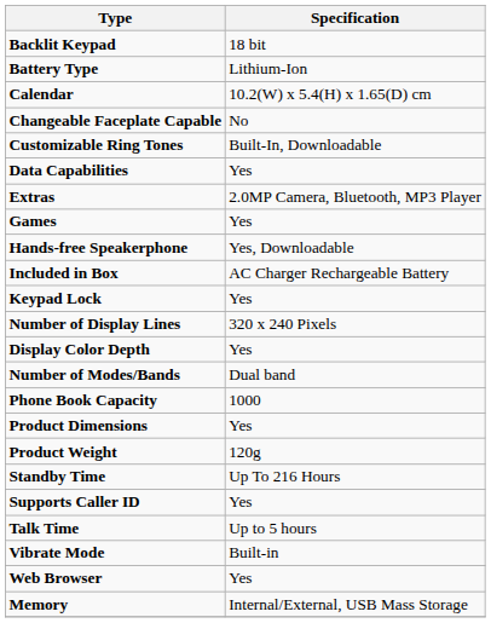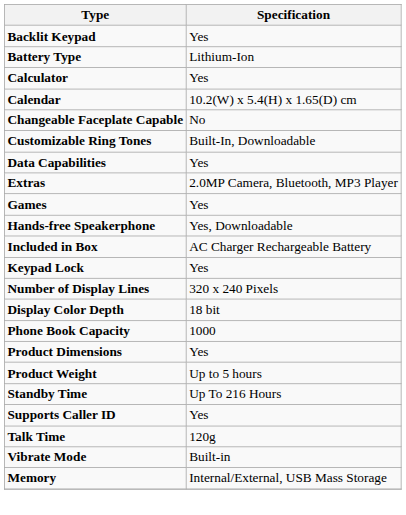Backlit Keypad | Specification: 18 bit -> Yes
+ row: Calculator | Yes
Display Color Depth | Specification: Yes -> 18 bit
- row: Number of Modes/Bands | Dual band
Product Weight | Specification: 120g -> Up to 5 hours
Talk Time | Specification: Up to 5 hours -> 120g
- row: Web Browser | Yes
